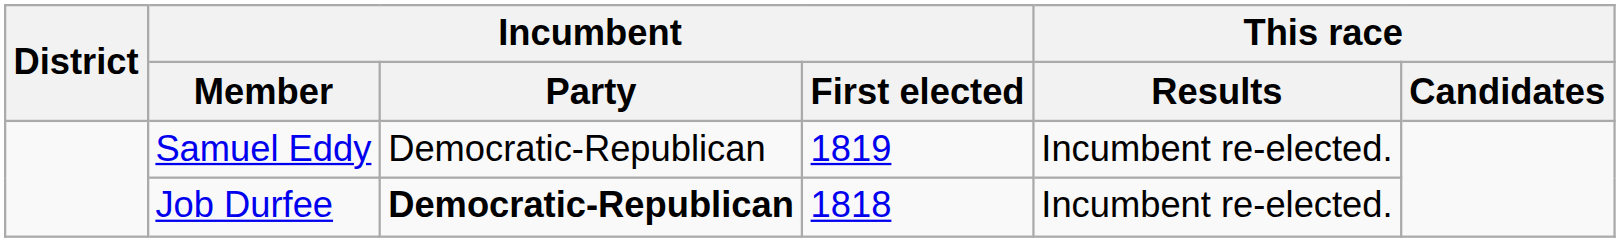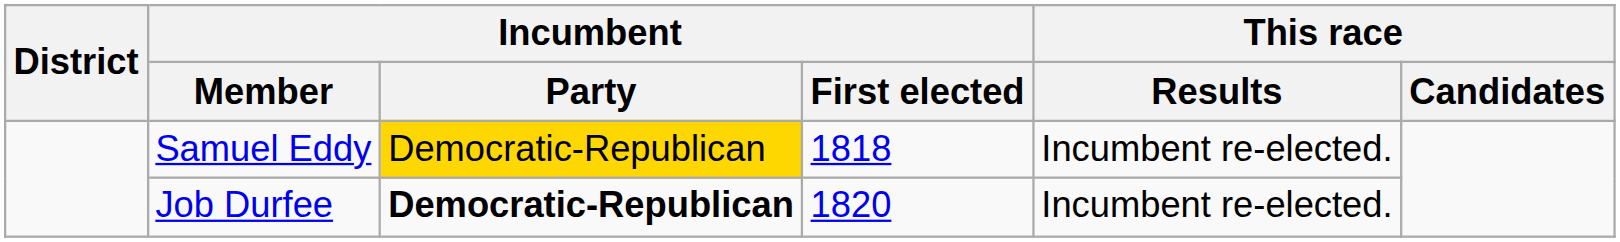Samuel Eddy | Incumbent / Party: no background -> gold background
Samuel Eddy | Incumbent / First elected: 1819 -> 1818
Job Durfee | Incumbent / First elected: 1818 -> 1820
